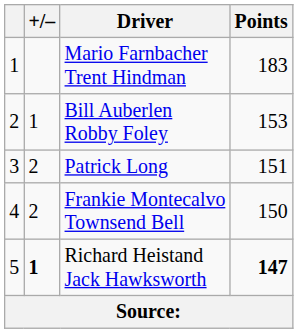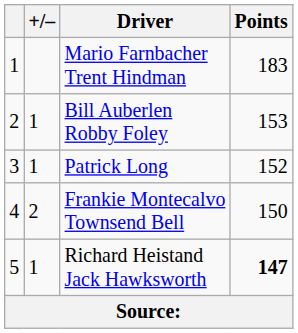Patrick Long | +/–: 2 -> 1
Patrick Long | Points: 151 -> 152
Richard Heistand Jack Hawksworth | +/–: bold -> normal
